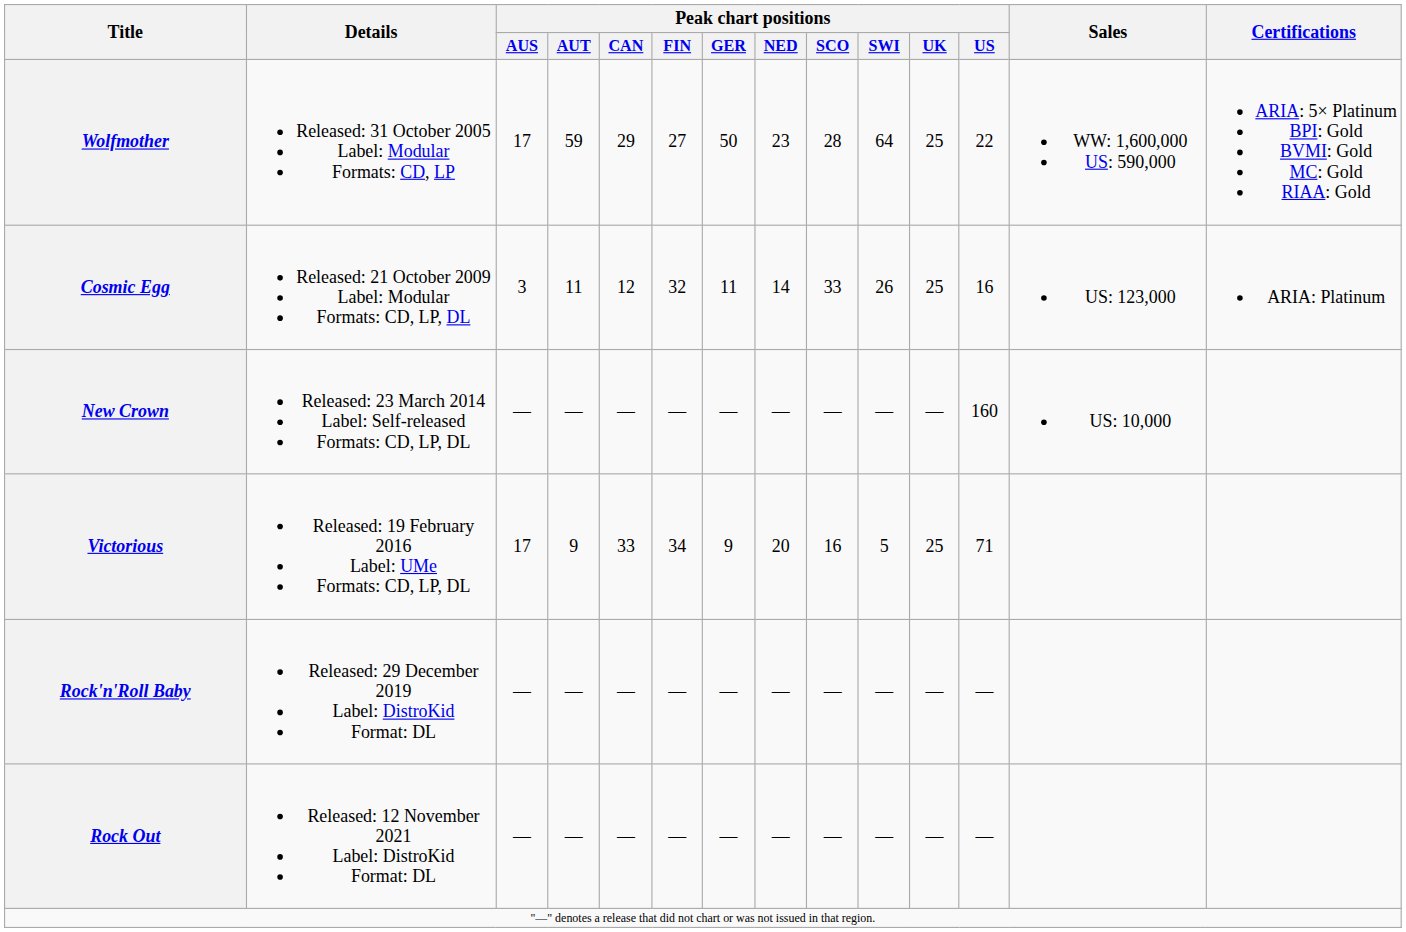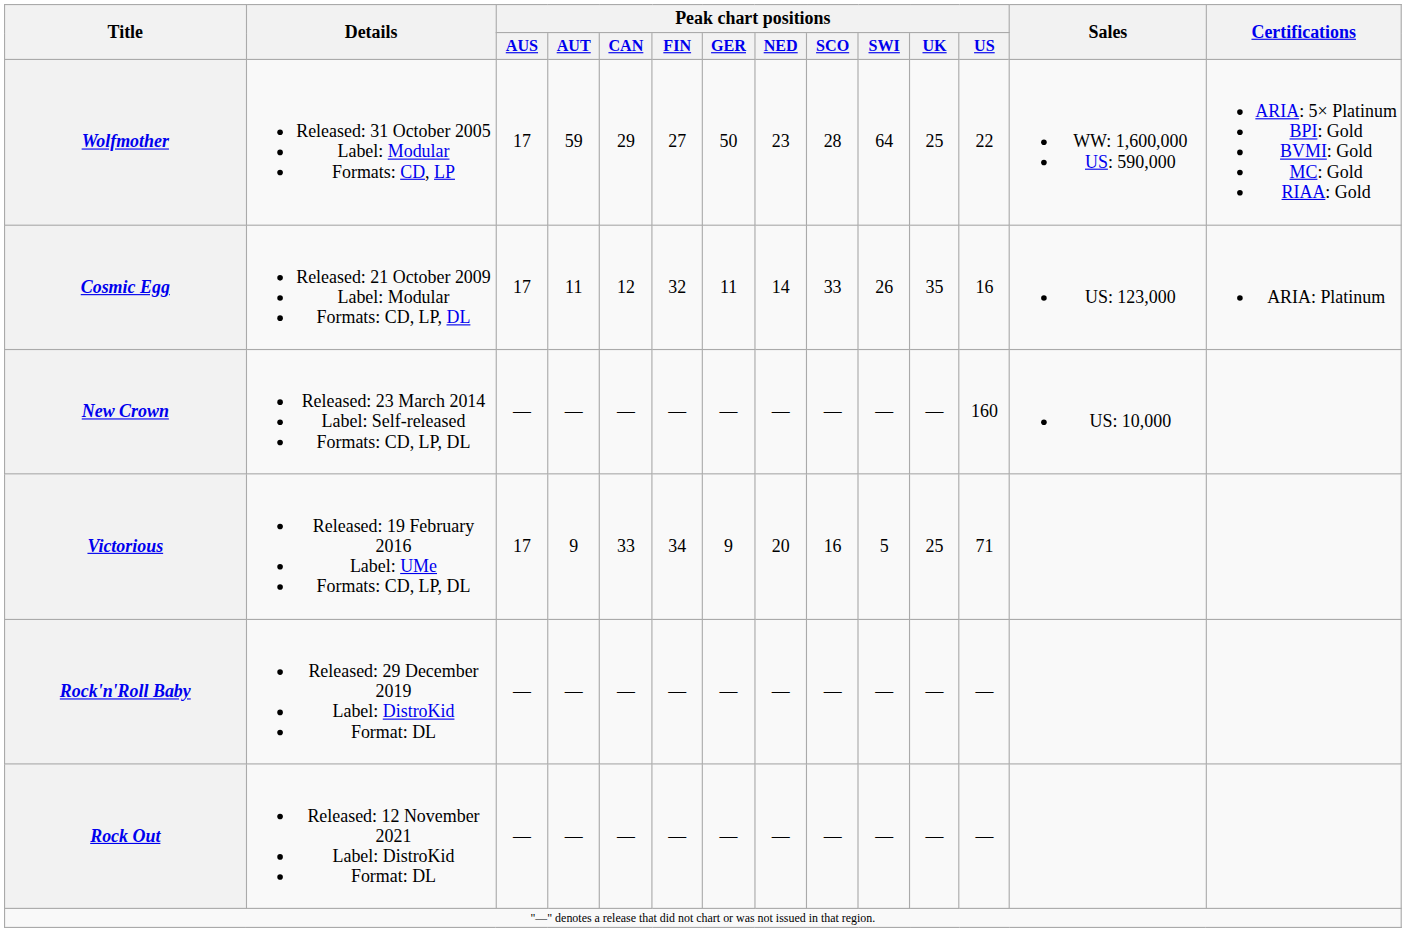Cosmic Egg | Peak chart positions / AUS: 3 -> 17
Cosmic Egg | Peak chart positions / UK: 25 -> 35
